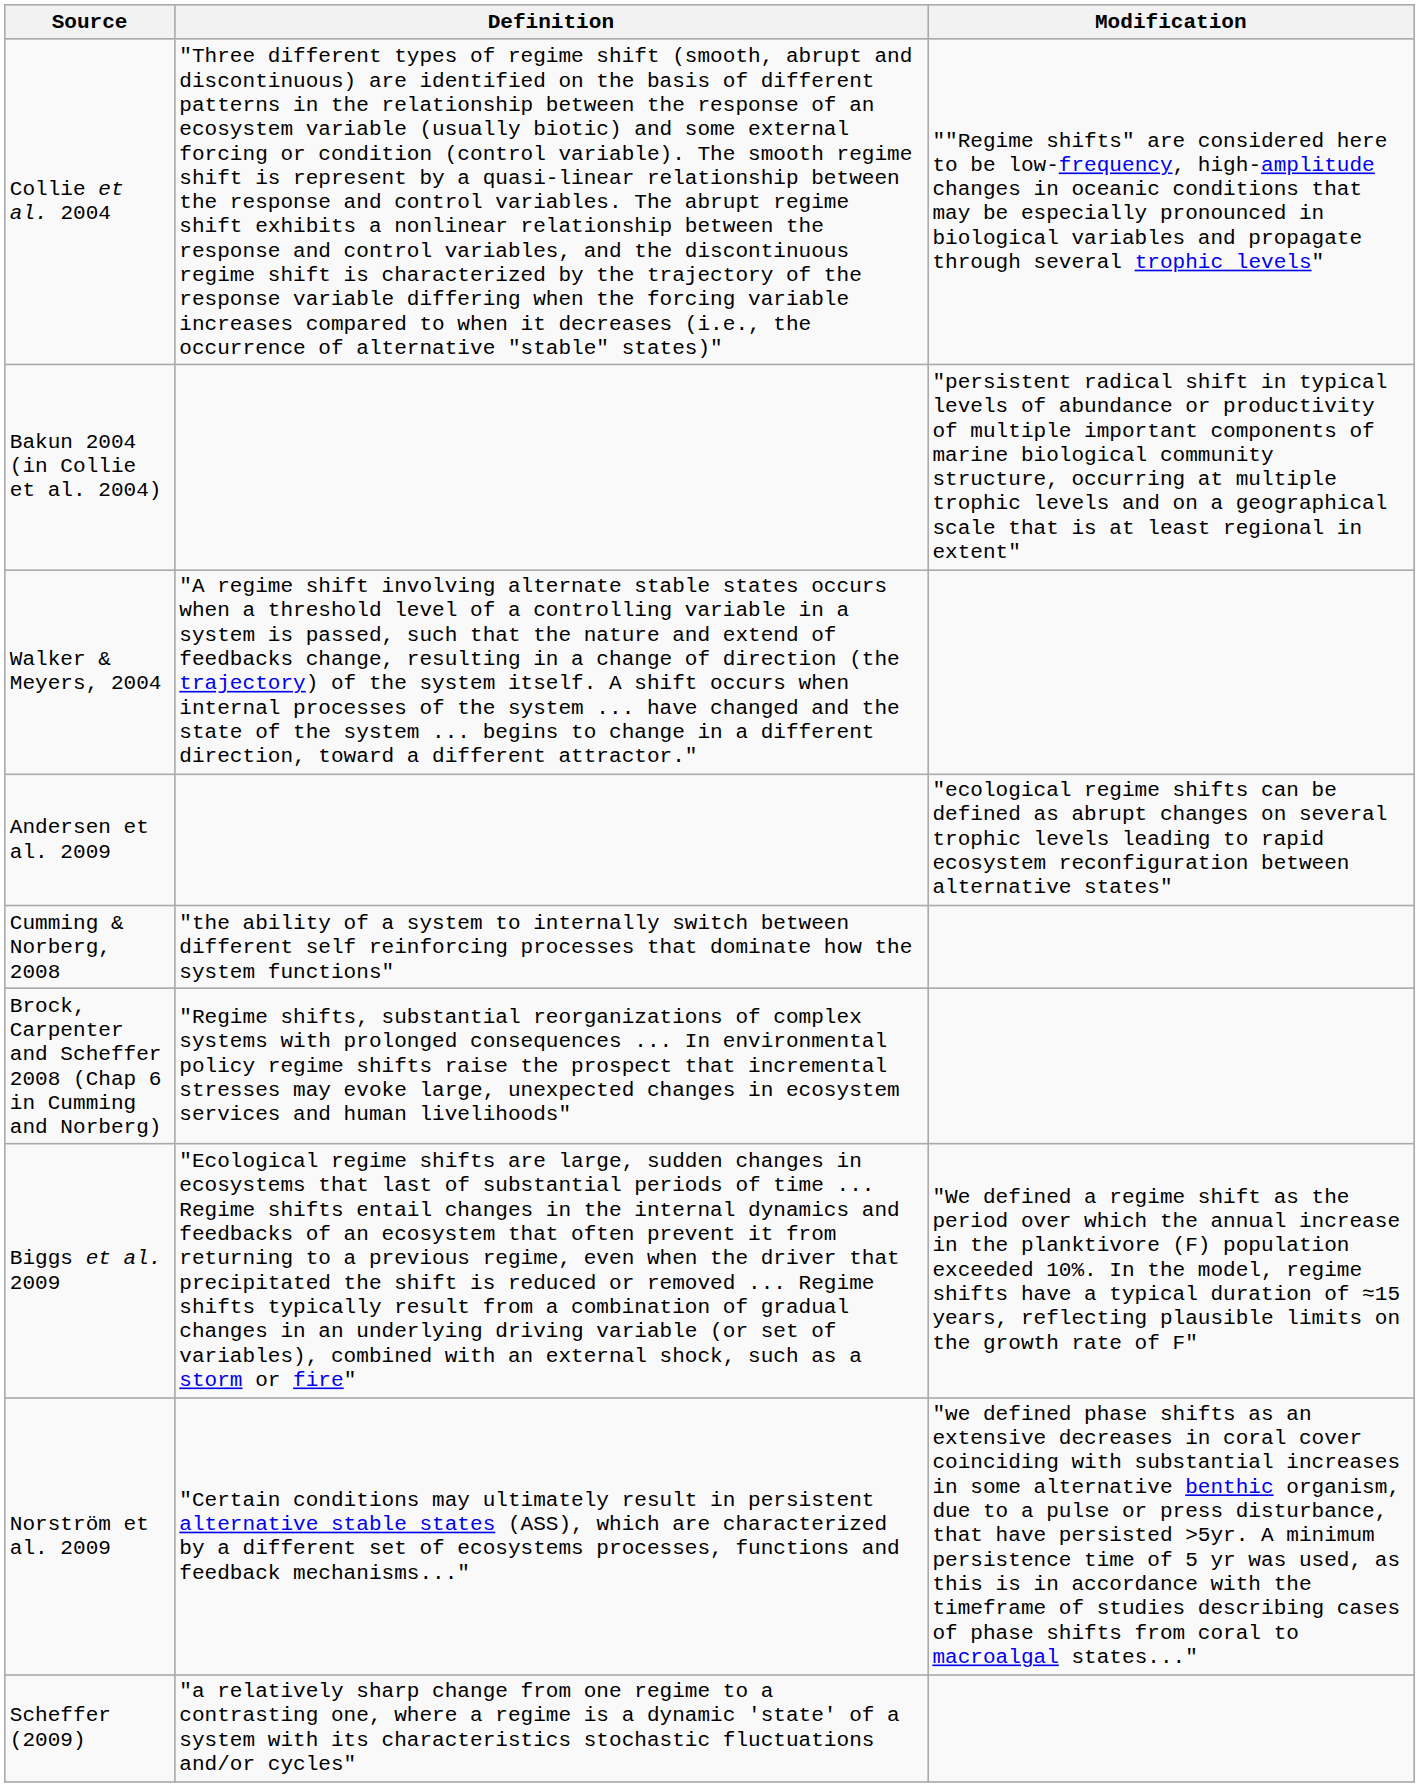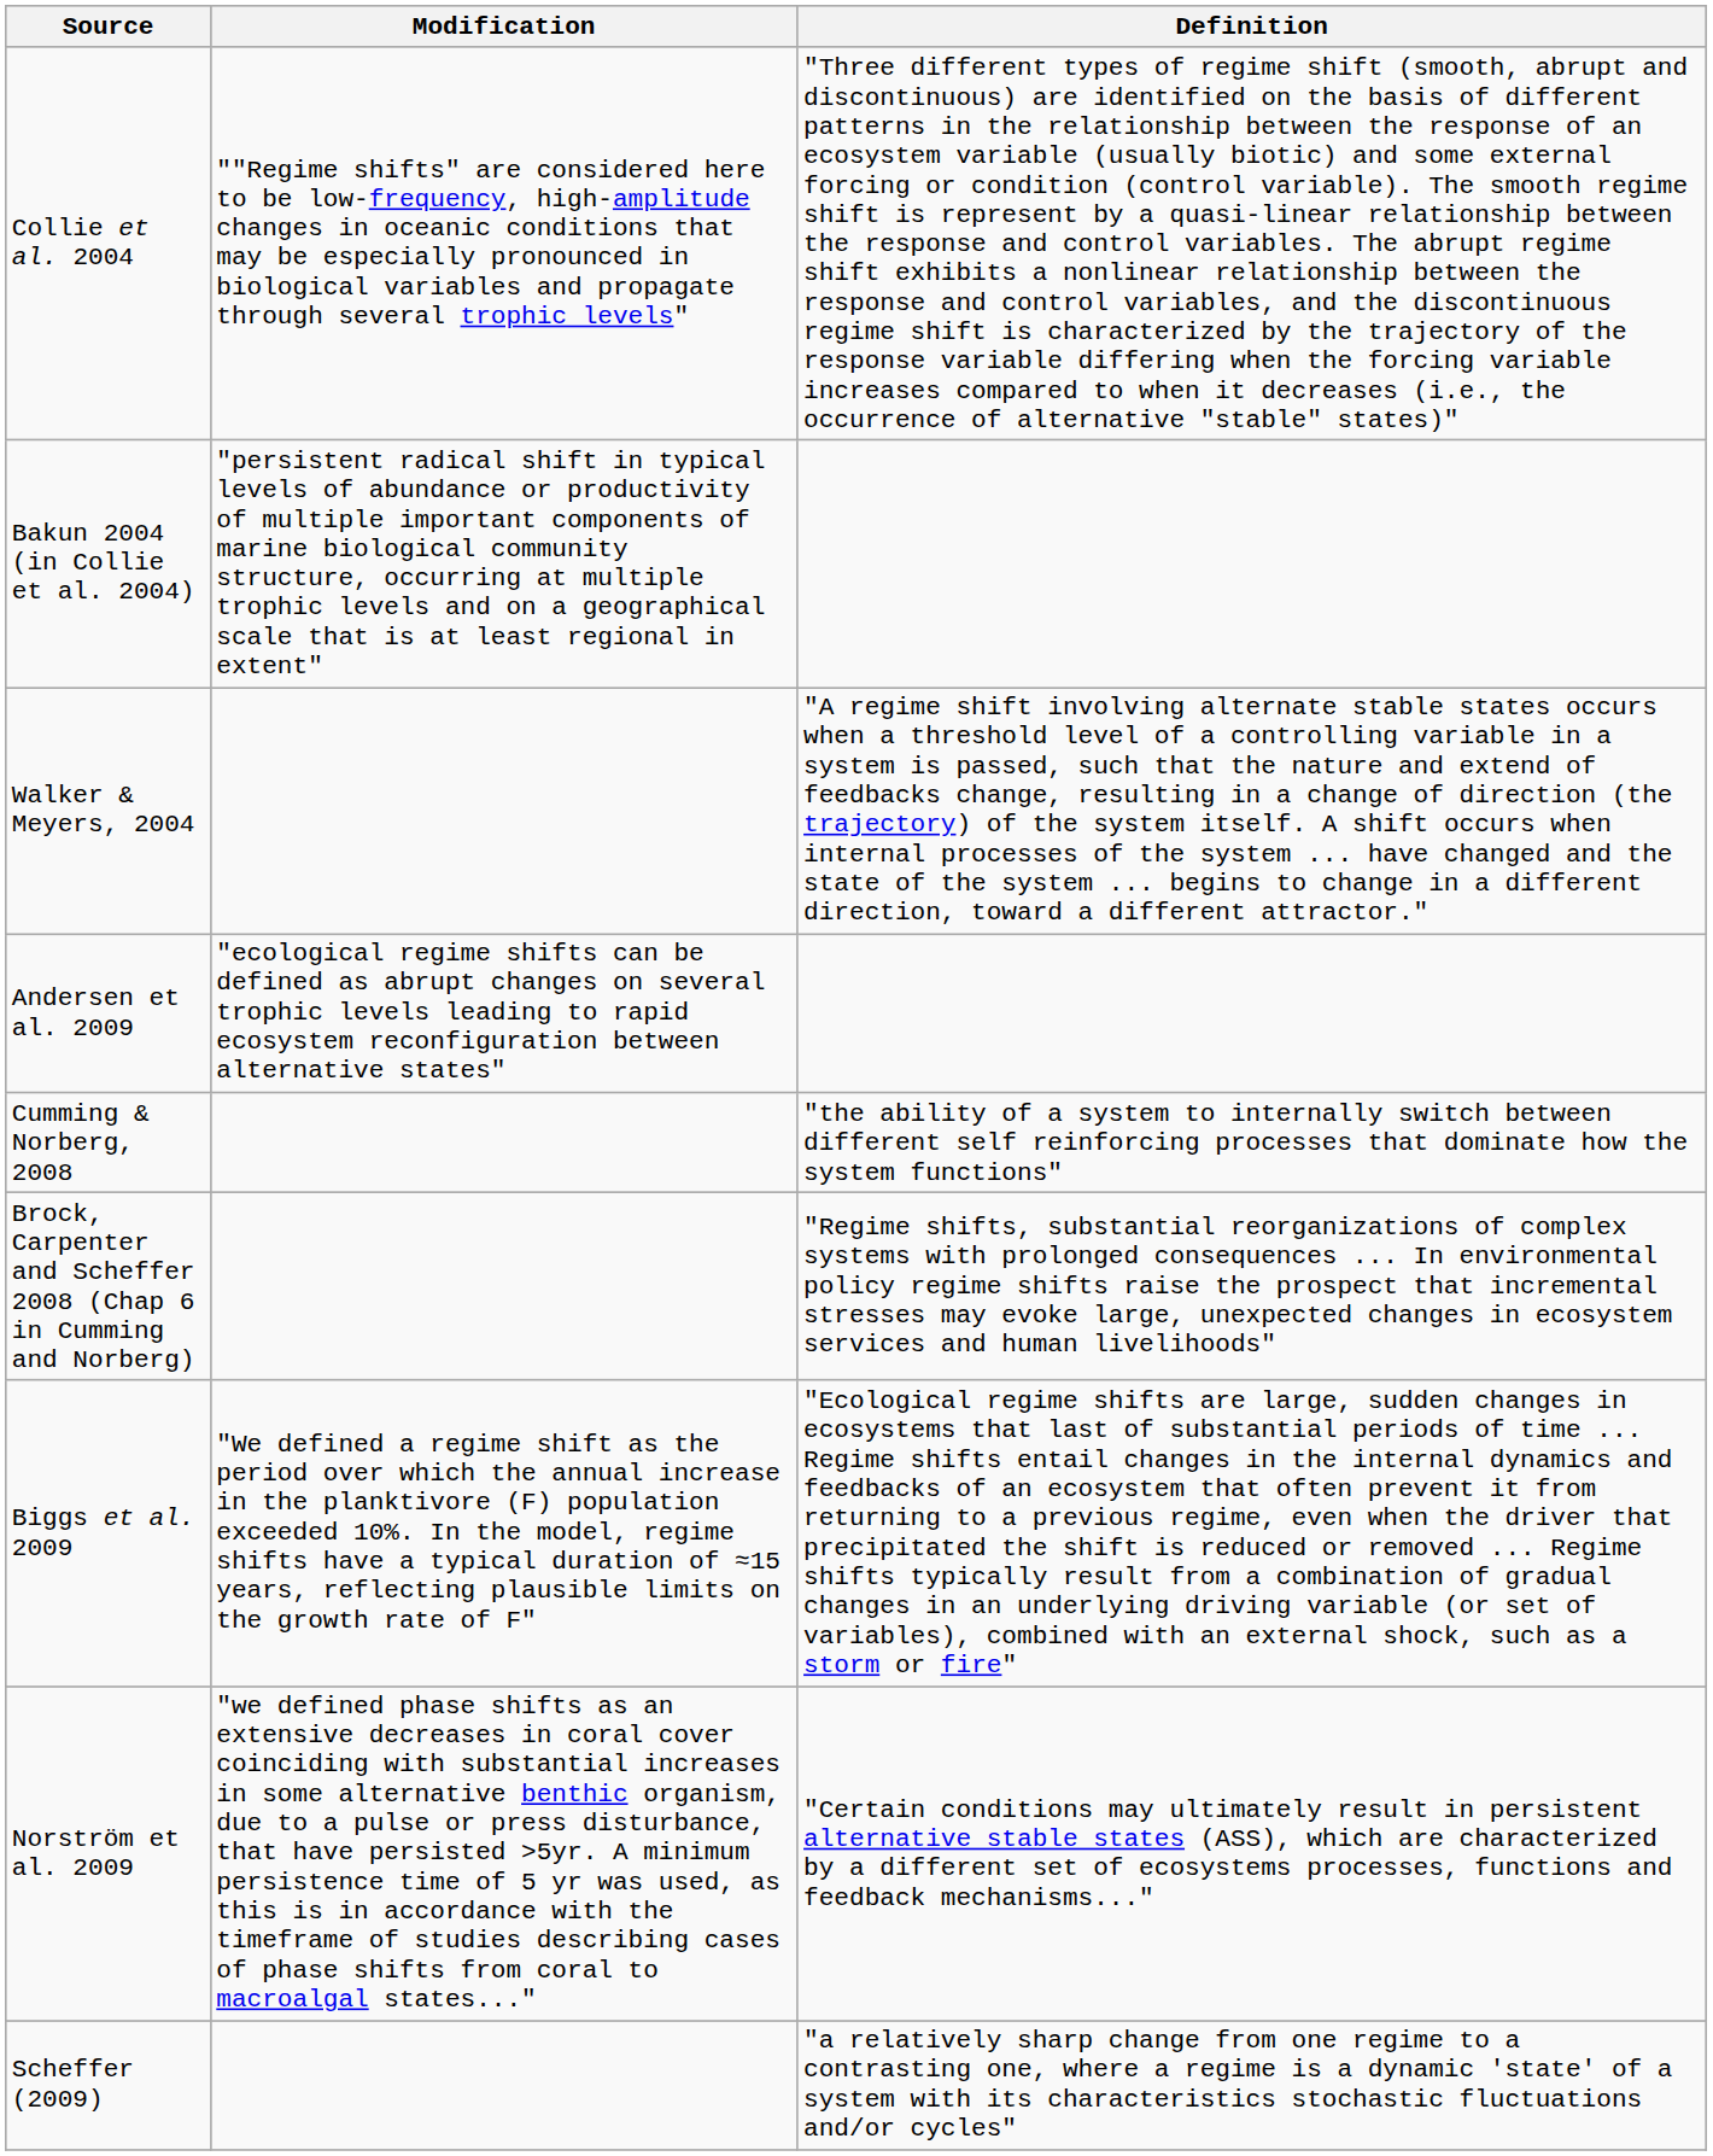columns swapped: Definition <-> Modification
